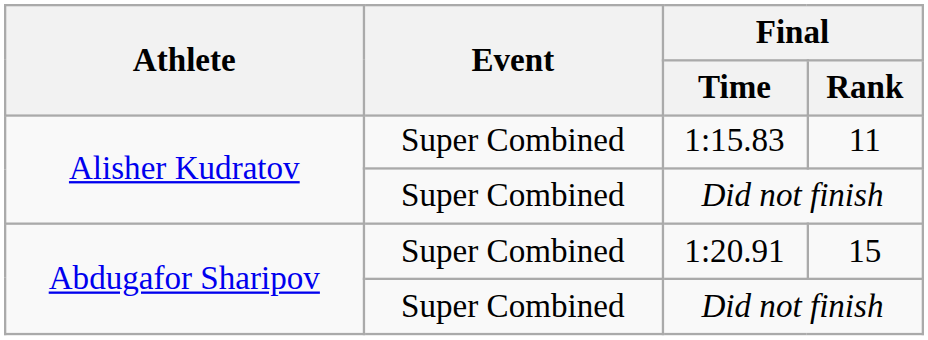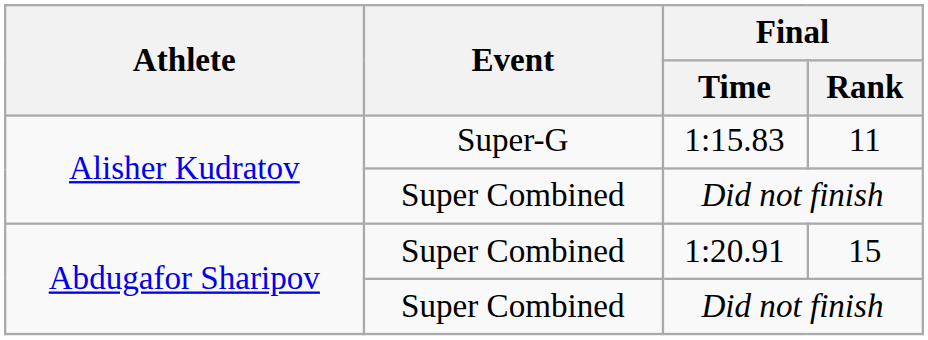1:15.83 | Event: Super Combined -> Super-G
